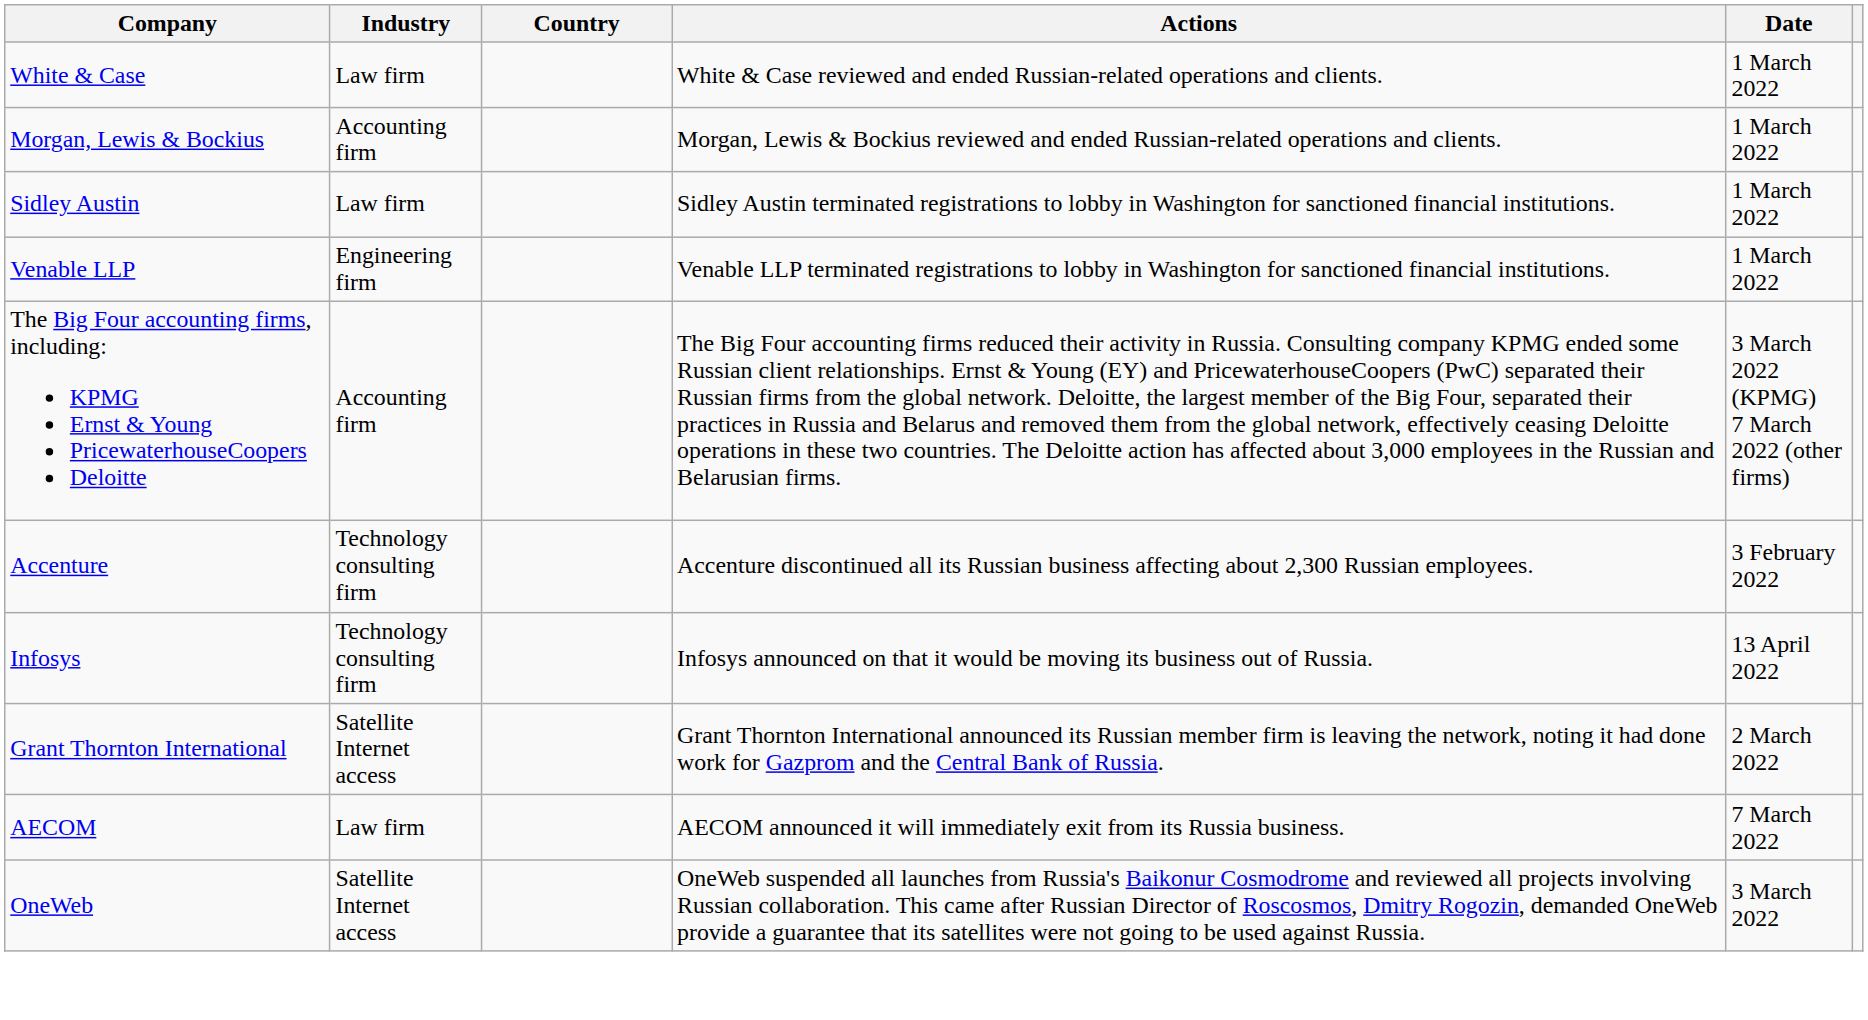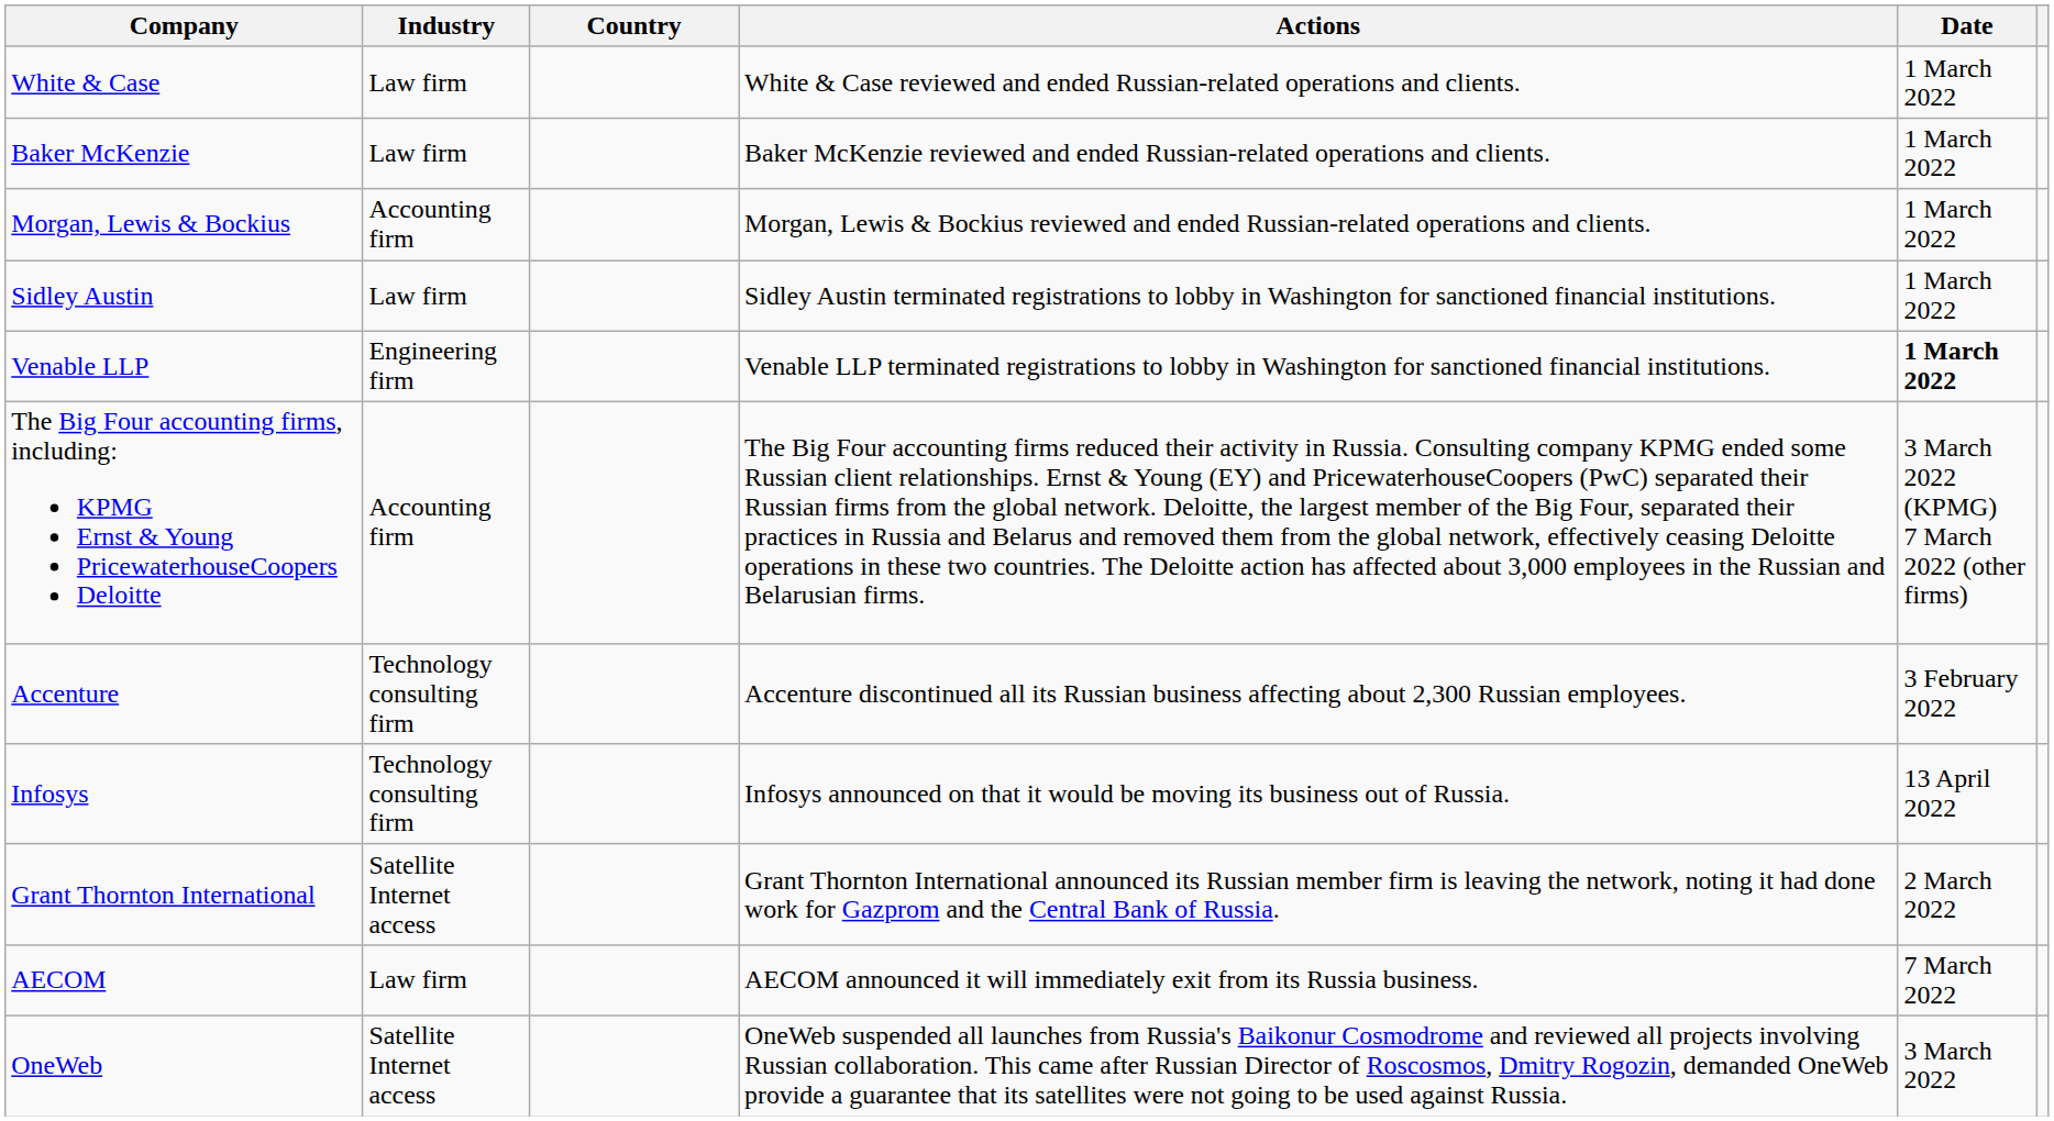+ row: Baker McKenzie | Law firm | Baker McKenzie reviewed and ended Russian-related operations and clients. | 1 March 2022
Venable LLP | Date: normal -> bold
